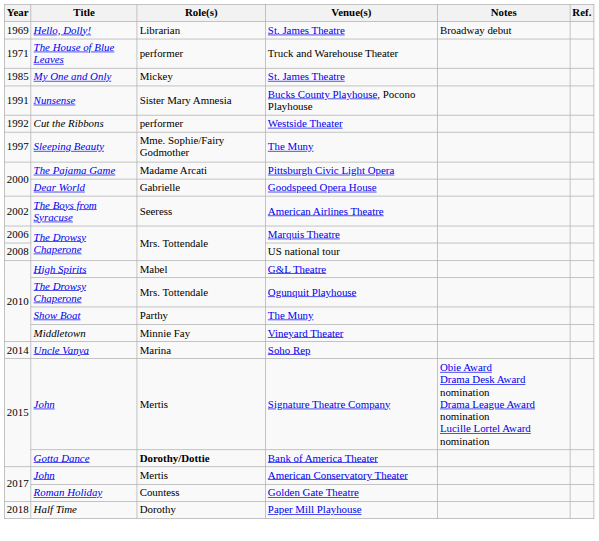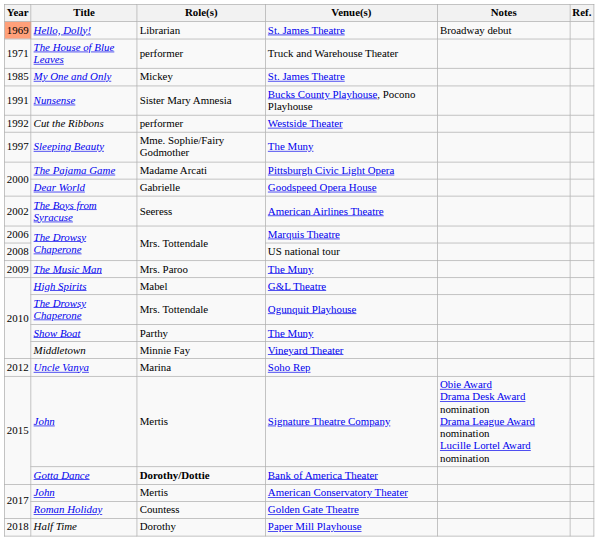Hello, Dolly! | Year: no background -> lightsalmon background
+ row: 2009 | The Music Man | Mrs. Paroo | The Muny
Uncle Vanya | Year: 2014 -> 2012
